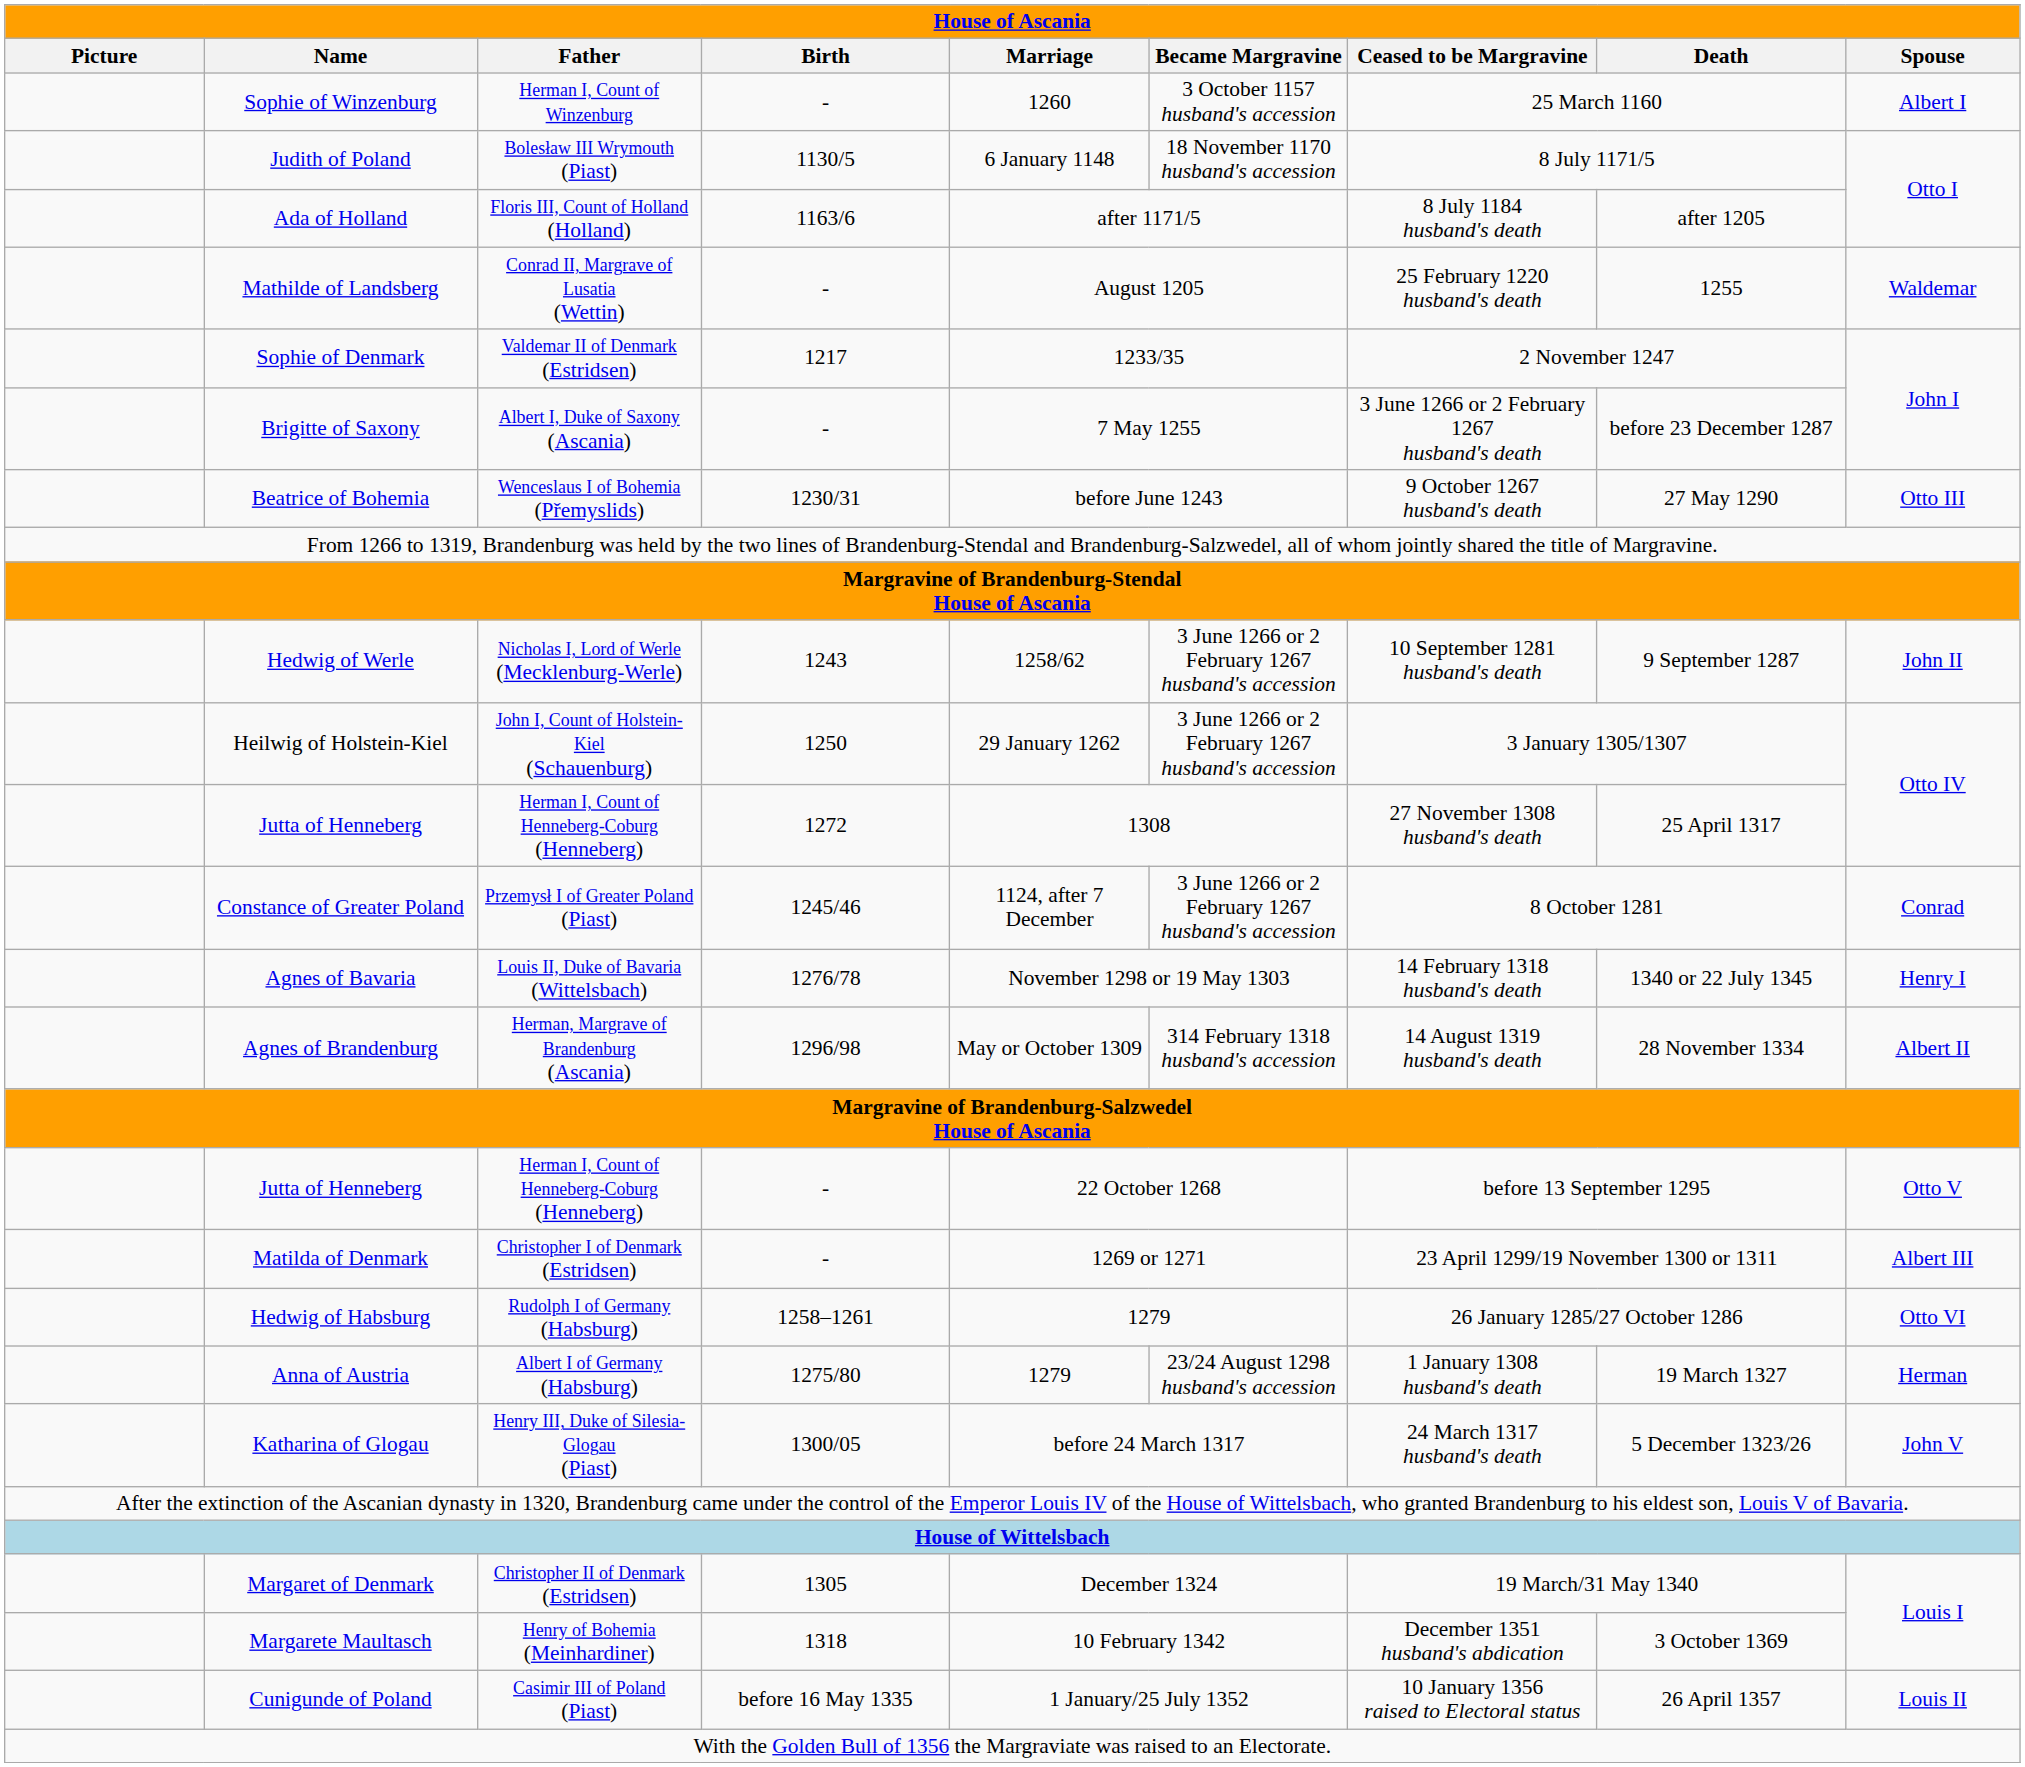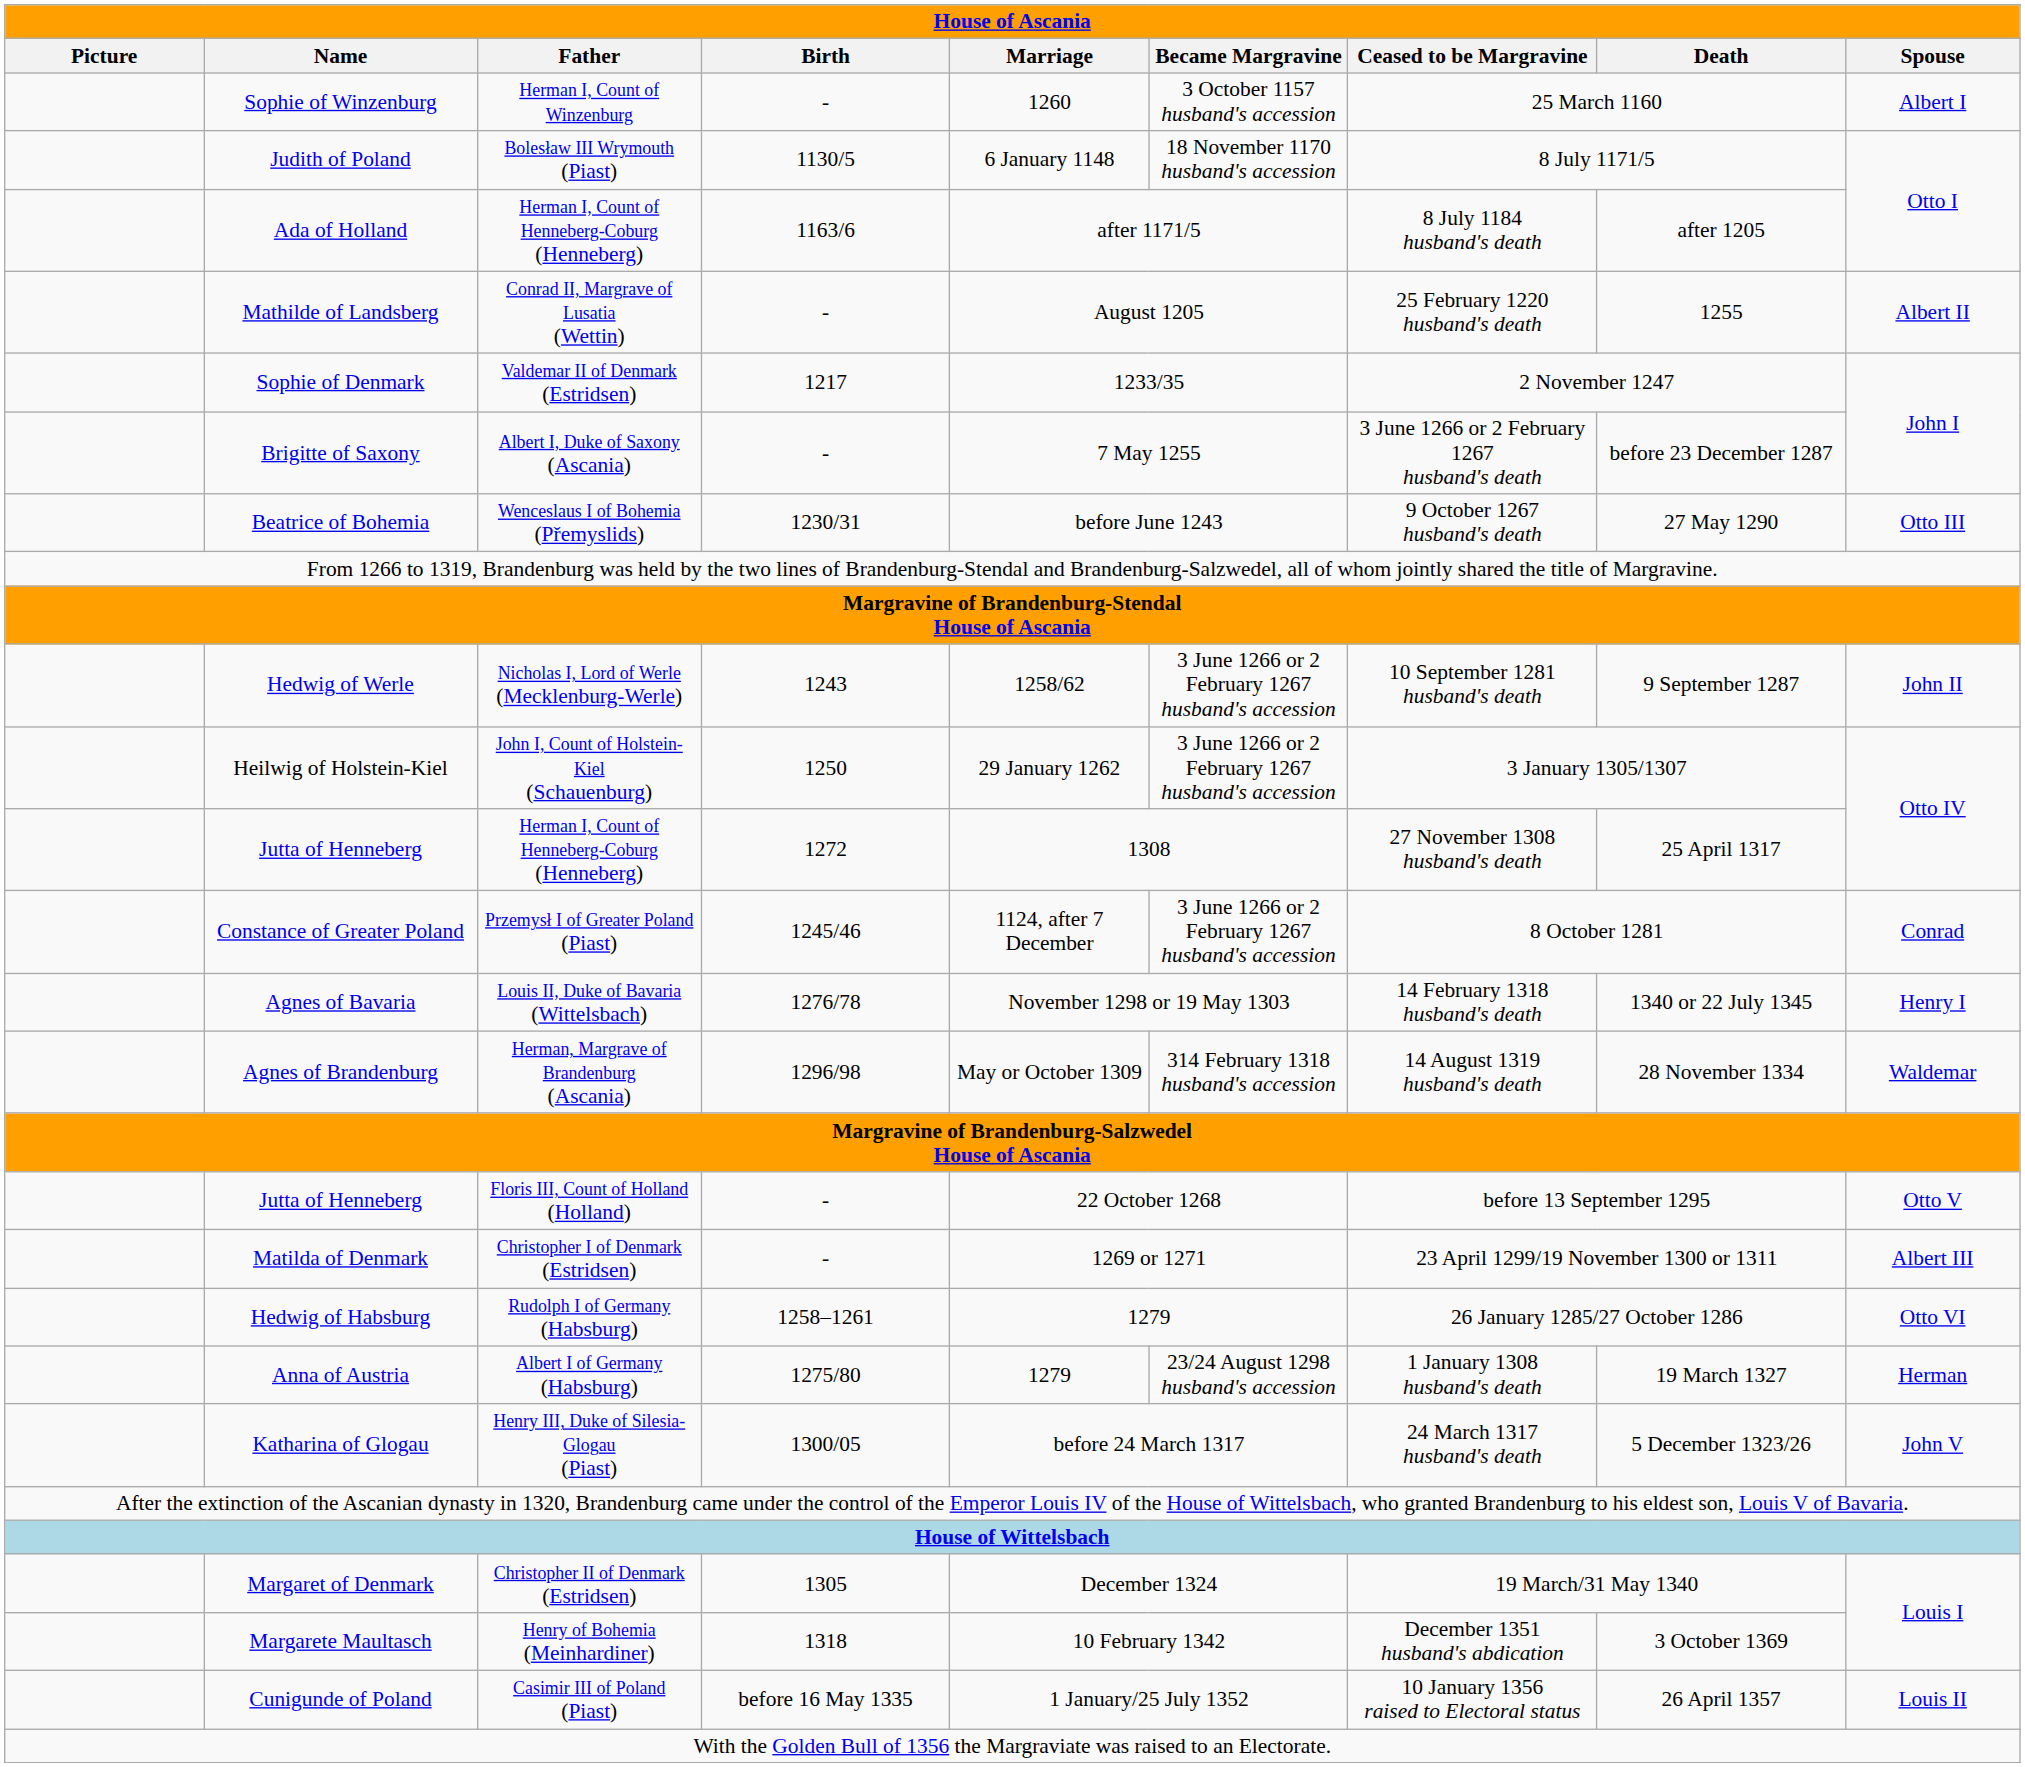Ada of Holland | Father: Floris III, Count of Holland (Holland) -> Herman I, Count of Henneberg-Coburg (Henneberg)
Mathilde of Landsberg | Spouse: Waldemar -> Albert II
Agnes of Brandenburg | Spouse: Albert II -> Waldemar
Jutta of Henneberg / - | Father: Herman I, Count of Henneberg-Coburg (Henneberg) -> Floris III, Count of Holland (Holland)
